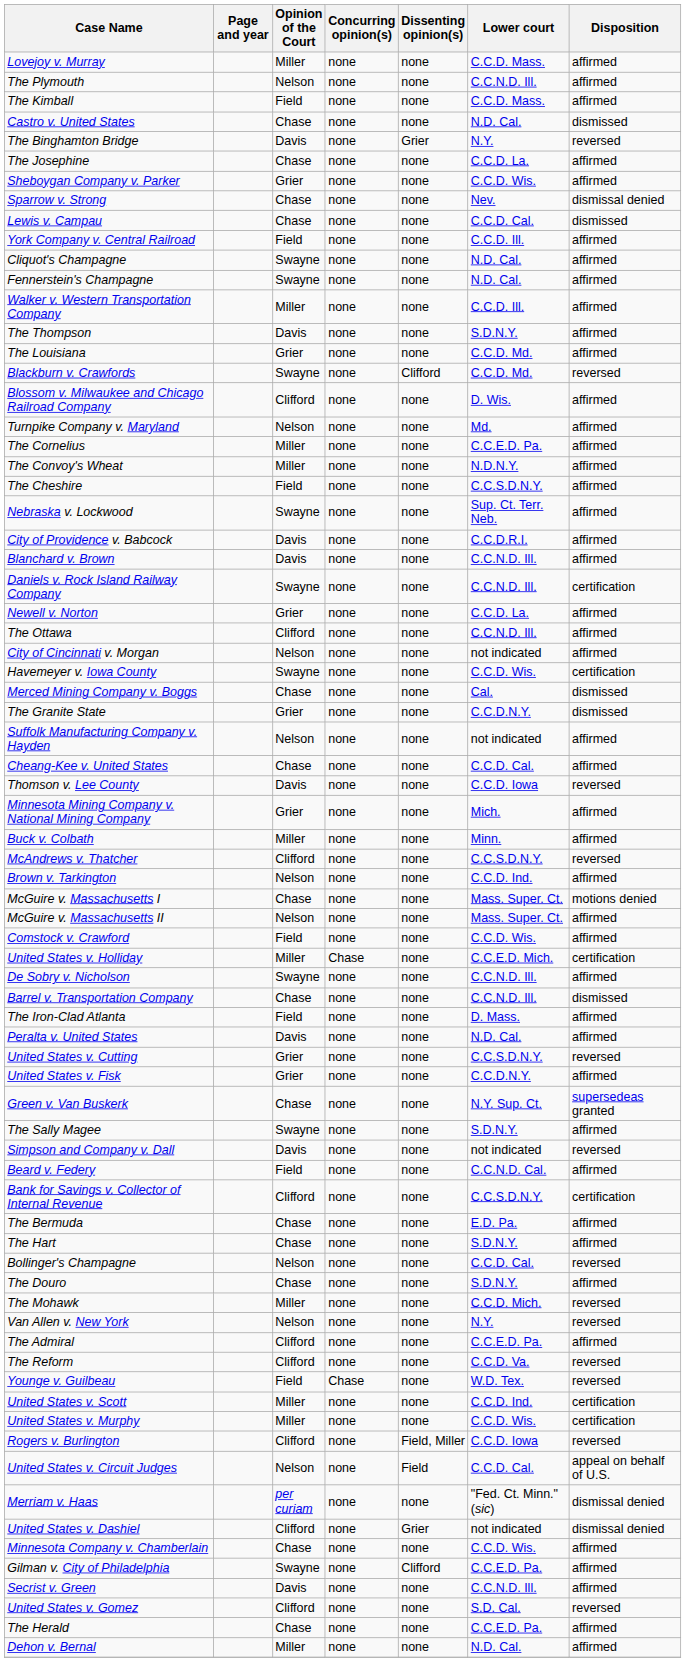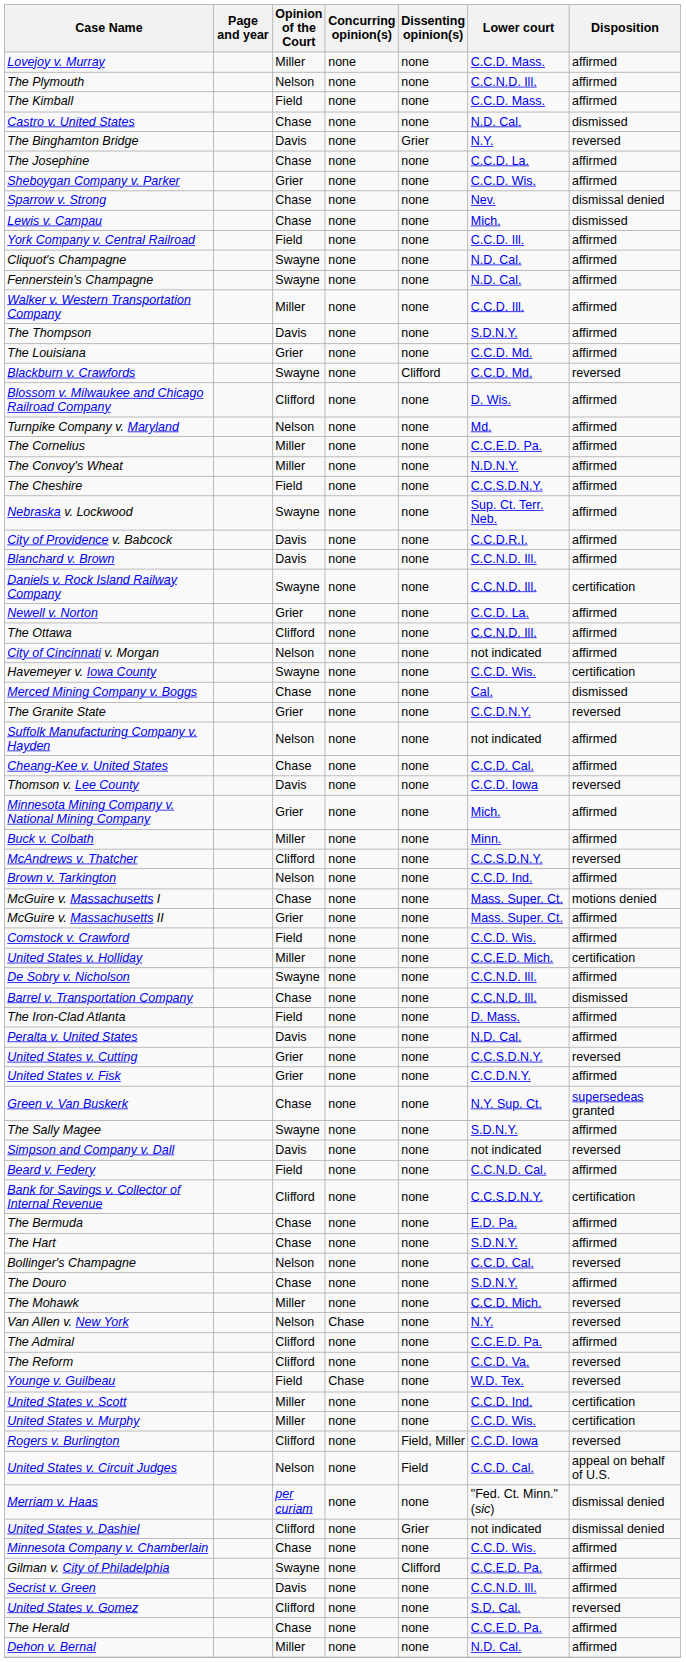Lewis v. Campau | Lower court: C.C.D. Cal. -> Mich.
The Granite State | Disposition: dismissed -> reversed
McGuire v. Massachusetts II | Opinion of the Court: Nelson -> Grier
United States v. Holliday | Concurring opinion(s): Chase -> none
Van Allen v. New York | Concurring opinion(s): none -> Chase
